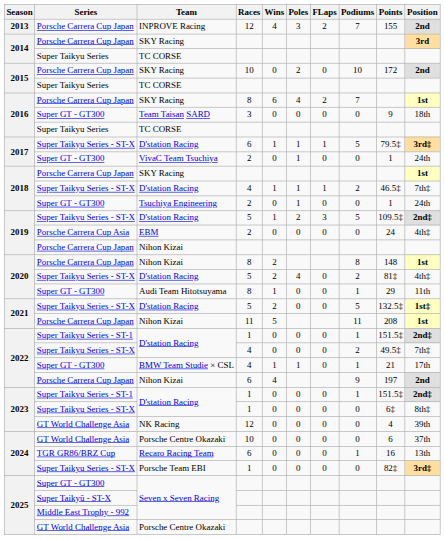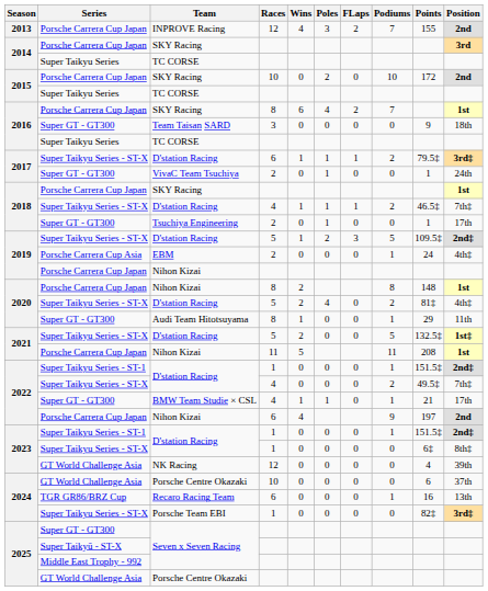2017 / D'station Racing | Podiums: 5 -> 2
Tsuchiya Engineering | Position: 24th -> 17th
EBM | Podiums: 0 -> 1
